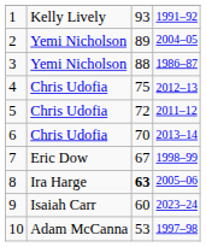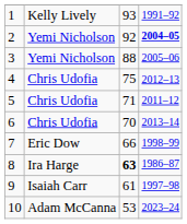2 | column 3: 89 -> 92
2 | column 4: normal -> bold
3 | column 4: 1986–87 -> 2005–06
5 | column 3: 72 -> 71
7 | column 3: 67 -> 66
8 | column 4: 2005–06 -> 1986–87
9 | column 3: 60 -> 61
9 | column 4: 2023–24 -> 1997–98
10 | column 4: 1997–98 -> 2023–24
